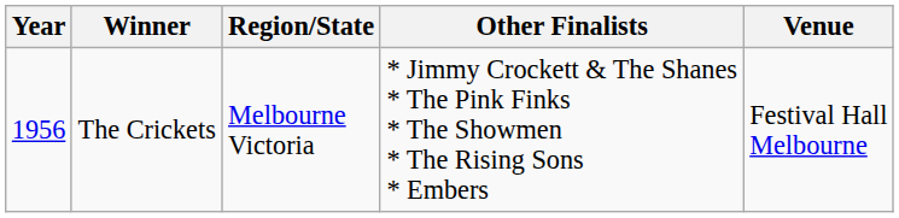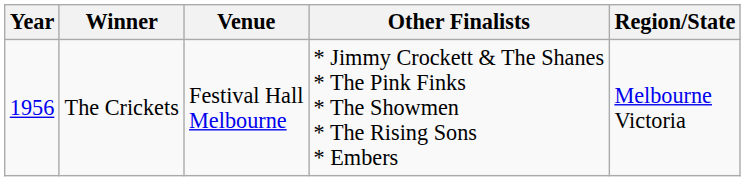columns swapped: Region/State <-> Venue
